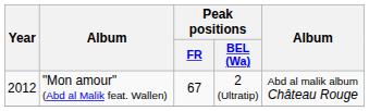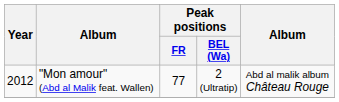"Mon amour" (Abd al Malik feat. Wallen) | Peak positions / FR: 67 -> 77
